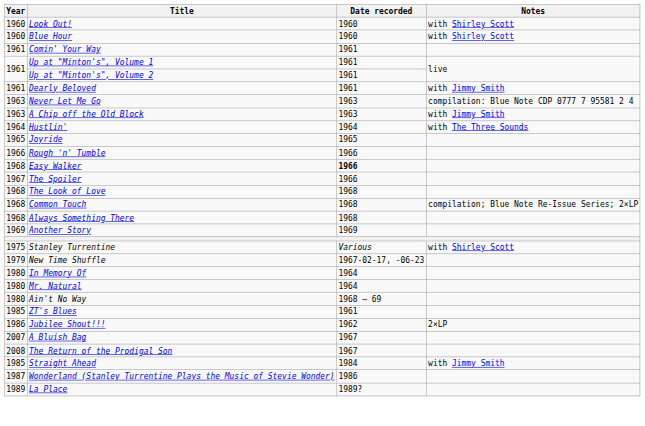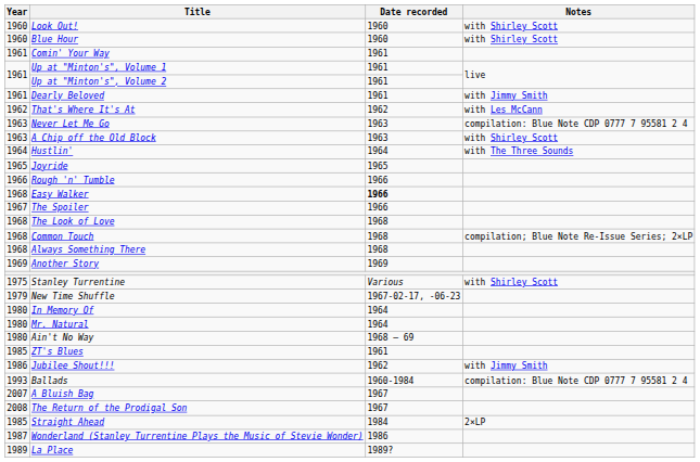+ row: 1962 | That's Where It's At | 1962 | with Les McCann
A Chip off the Old Block | Notes: with Jimmy Smith -> with Shirley Scott
Jubilee Shout!!! | Notes: 2×LP -> with Jimmy Smith
+ row: 1993 | Ballads | 1960-1984 | compilation: Blue Note CDP 0777 7 95581 2 4
Straight Ahead | Notes: with Jimmy Smith -> 2×LP
